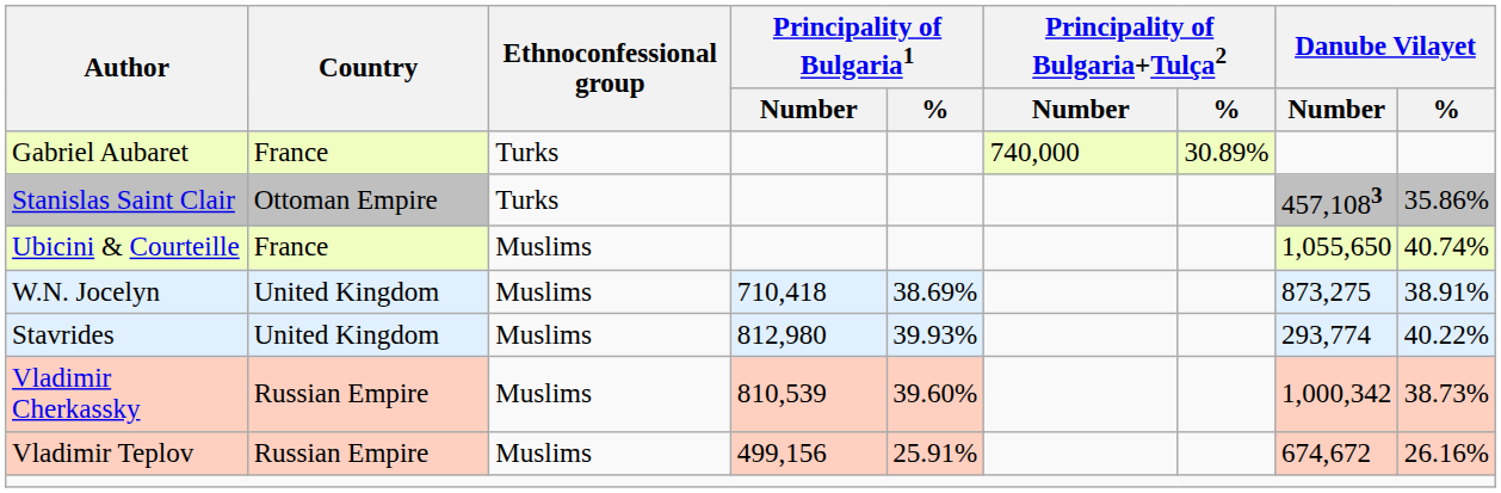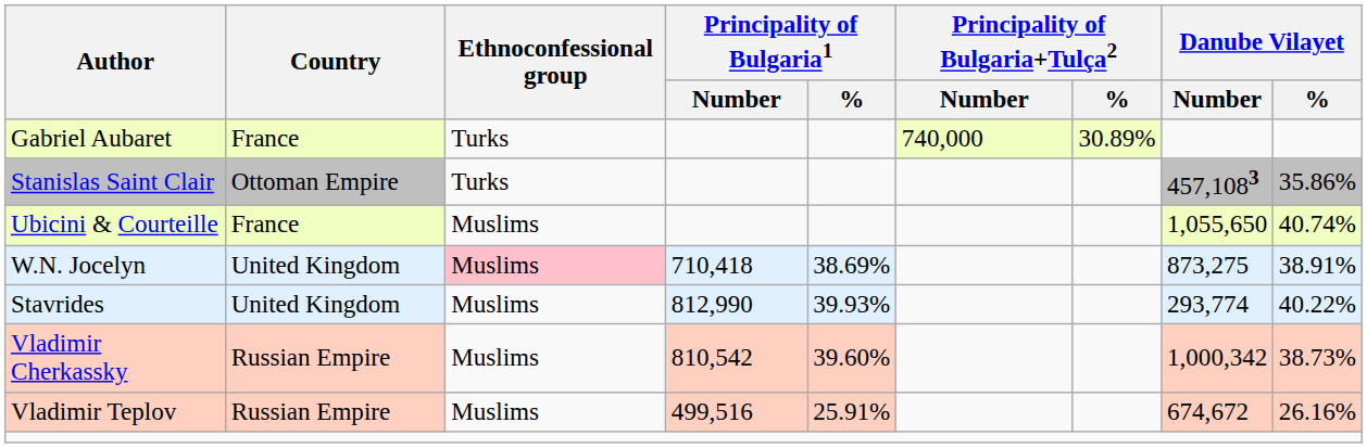W.N. Jocelyn | Ethnoconfessional group: no background -> pink background
Stavrides | Principality of Bulgaria1 / Number: 812,980 -> 812,990
Vladimir Cherkassky | Principality of Bulgaria1 / Number: 810,539 -> 810,542
Vladimir Teplov | Principality of Bulgaria1 / Number: 499,156 -> 499,516
